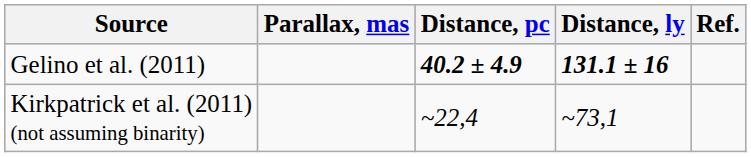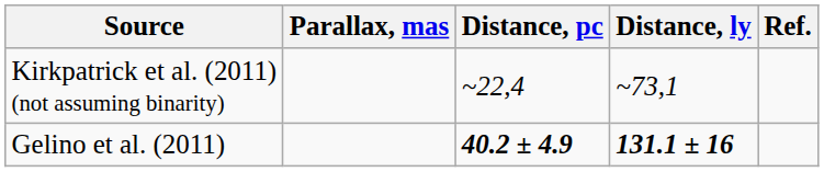rows swapped: Gelino et al. (2011) <-> Kirkpatrick et al. (2011) (not assuming binarity)
